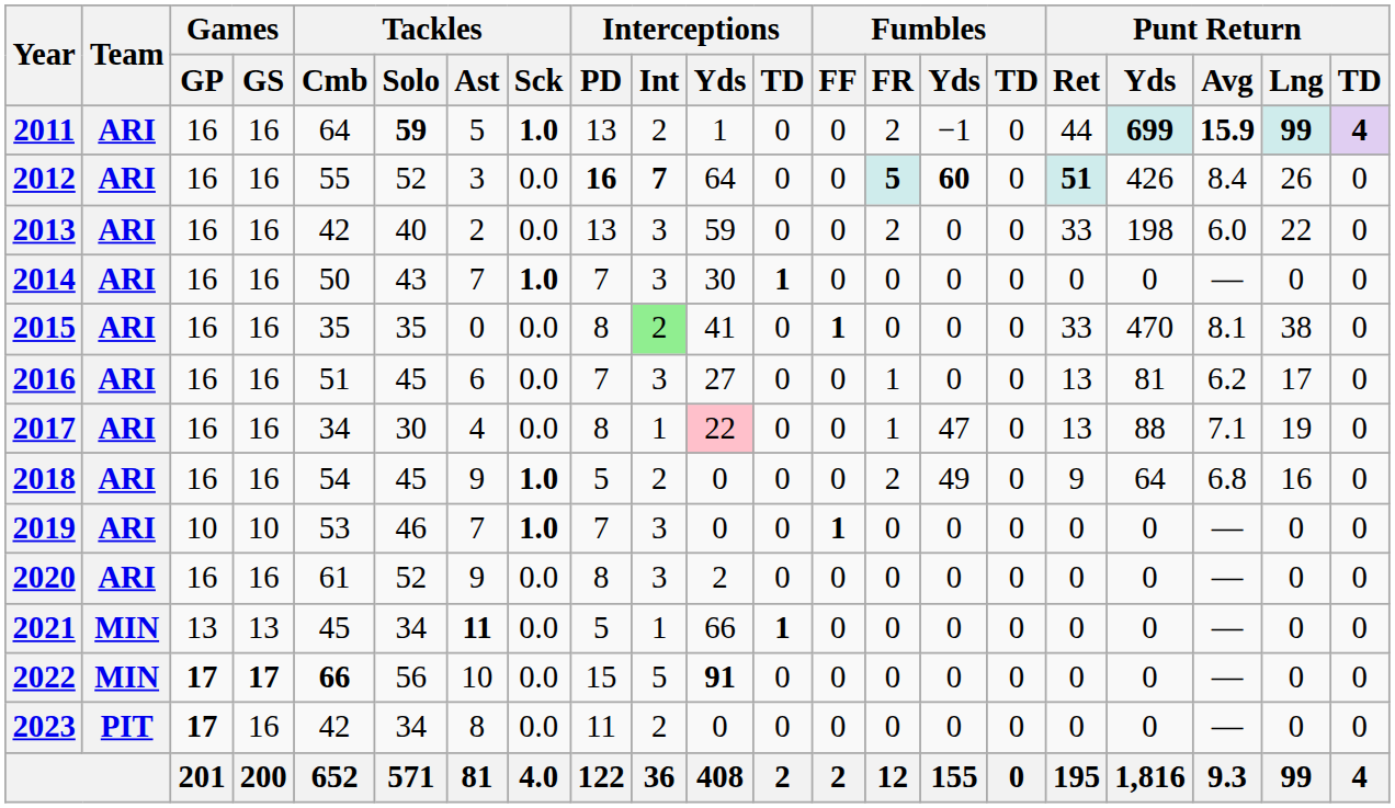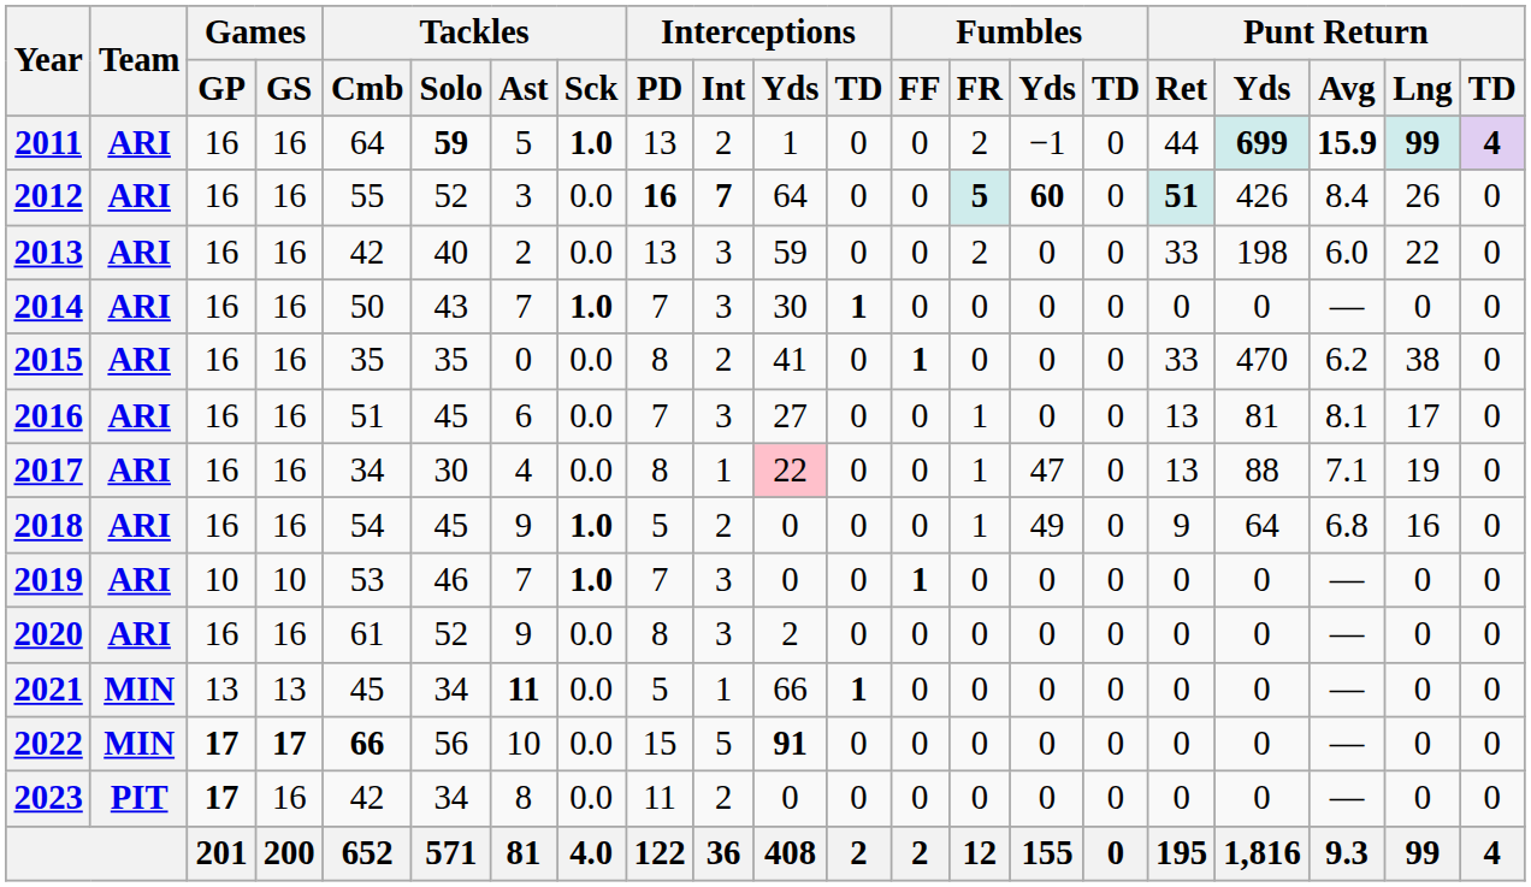2015 | Interceptions / Int: lightgreen background -> no background
2015 | Punt Return / Avg: 8.1 -> 6.2
2016 | Punt Return / Avg: 6.2 -> 8.1
2018 | Fumbles / FR: 2 -> 1
